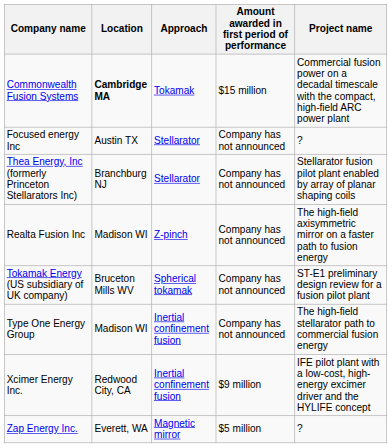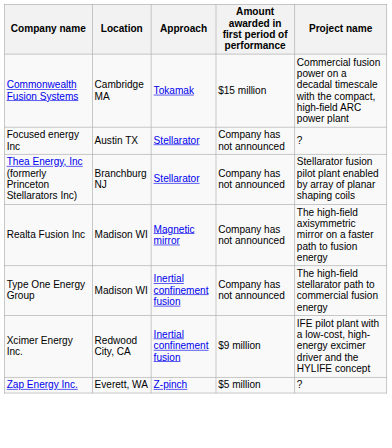Commonwealth Fusion Systems | Location: bold -> normal
Realta Fusion Inc | Approach: Z-pinch -> Magnetic mirror
- row: Tokamak Energy (US subsidiary of UK company) | Bruceton Mills WV | Spherical tokamak | Company has not announced | ST-E1 preliminary design review for a fusion pilot plant
Zap Energy Inc. | Approach: Magnetic mirror -> Z-pinch
